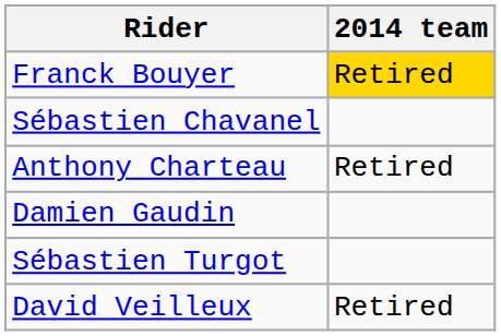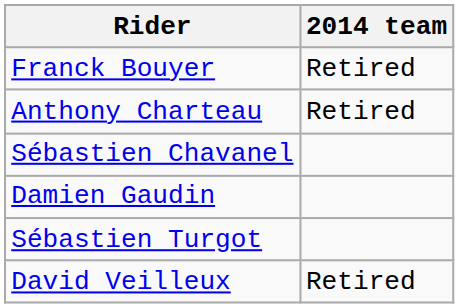Franck Bouyer | 2014 team: gold background -> no background
rows swapped: Anthony Charteau <-> Sébastien Chavanel
